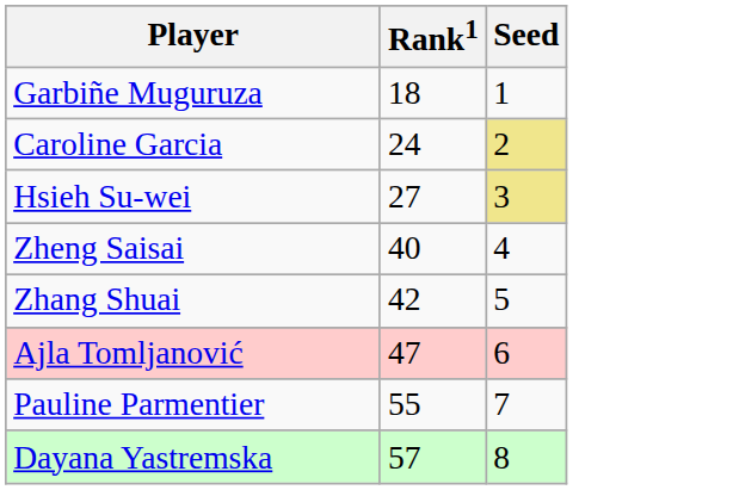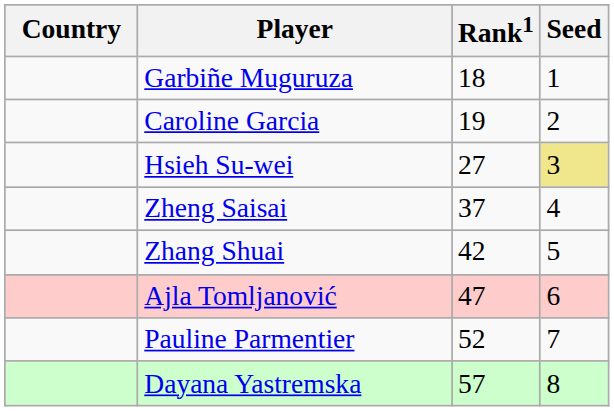+ column: Country
Caroline Garcia | Rank1: 24 -> 19
Caroline Garcia | Seed: khaki background -> no background
Zheng Saisai | Rank1: 40 -> 37
Pauline Parmentier | Rank1: 55 -> 52
